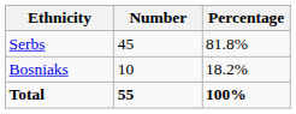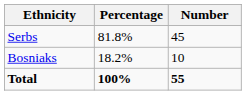columns swapped: Number <-> Percentage
